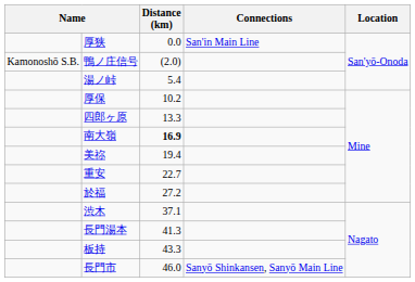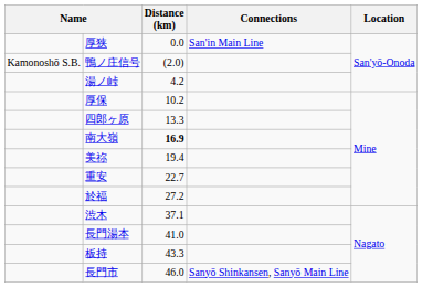湯ノ峠 | Distance (km): 5.4 -> 4.2
長門湯本 | Distance (km): 41.3 -> 41.0
